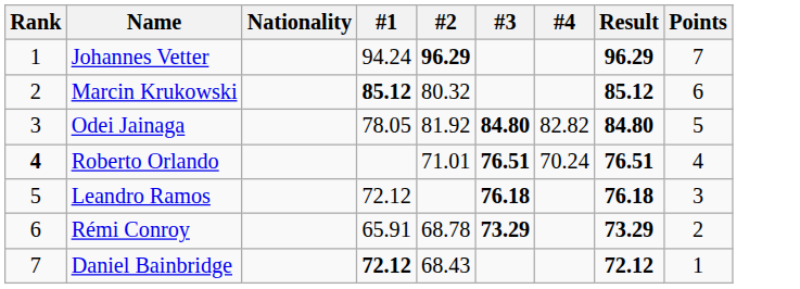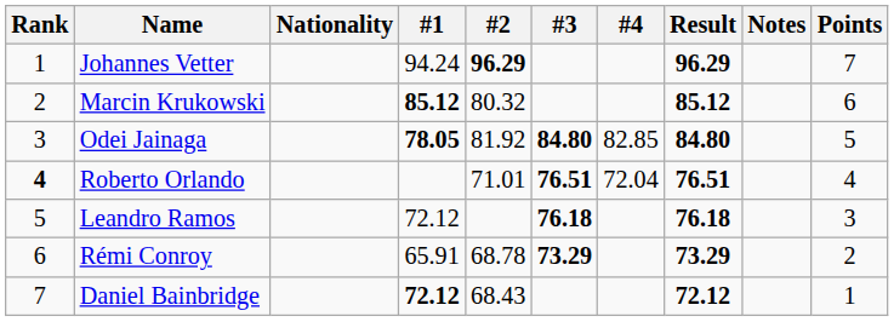+ column: Notes
Odei Jainaga | #1: normal -> bold
Odei Jainaga | #4: 82.82 -> 82.85
Roberto Orlando | #4: 70.24 -> 72.04
